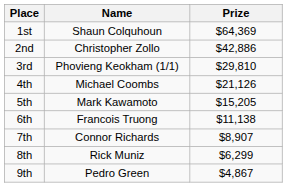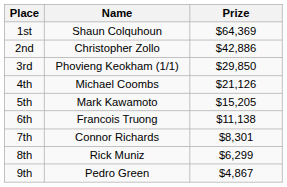3rd | Prize: $29,810 -> $29,850
7th | Prize: $8,907 -> $8,301
